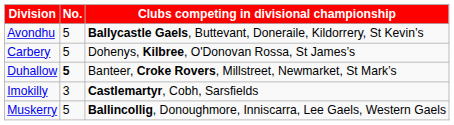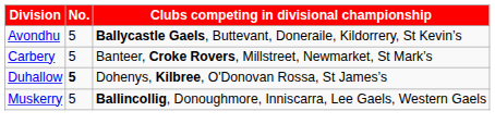Carbery | Clubs competing in divisional championship: Dohenys, Kilbree, O'Donovan Rossa, St James’s -> Banteer, Croke Rovers, Millstreet, Newmarket, St Mark’s
Duhallow | Clubs competing in divisional championship: Banteer, Croke Rovers, Millstreet, Newmarket, St Mark’s -> Dohenys, Kilbree, O'Donovan Rossa, St James’s
- row: Imokilly | 3 | Castlemartyr, Cobh, Sarsfields
